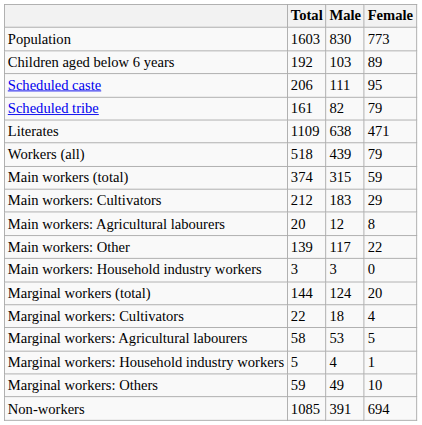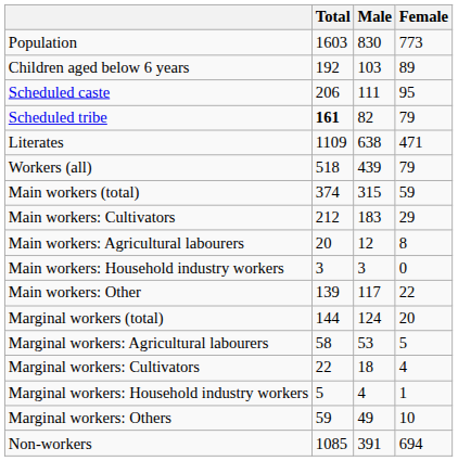Scheduled tribe | Total: normal -> bold
rows swapped: Main workers: Household industry workers <-> Main workers: Other
rows swapped: Marginal workers: Cultivators <-> Marginal workers: Agricultural labourers
